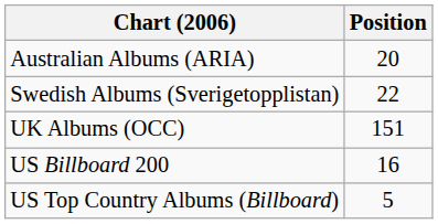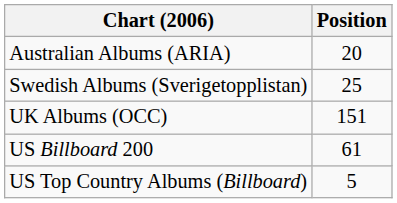Swedish Albums (Sverigetopplistan) | Position: 22 -> 25
US Billboard 200 | Position: 16 -> 61
